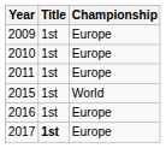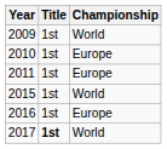2009 | Championship: Europe -> World
2017 | Championship: Europe -> World
